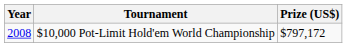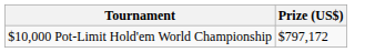- column: Year | 2008
